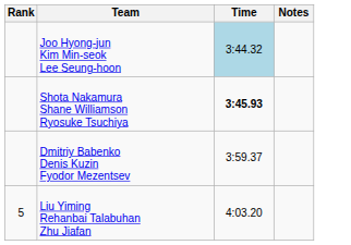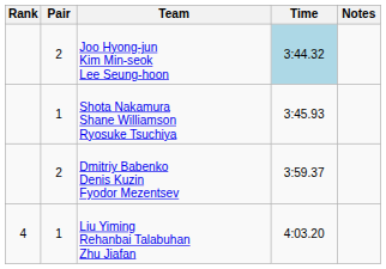+ column: Pair | 2 | 1 | 2 | 1
Shota Nakamura Shane Williamson Ryosuke Tsuchiya | Time: bold -> normal
Liu Yiming Rehanbai Talabuhan Zhu Jiafan | Rank: 5 -> 4
